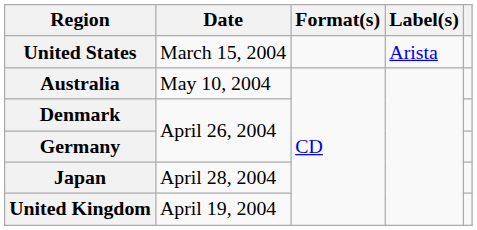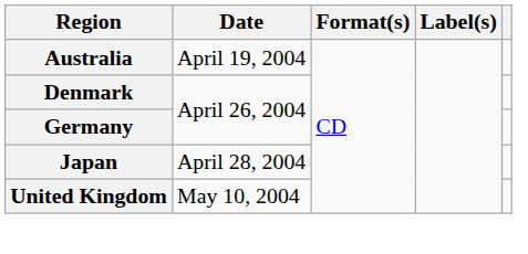- row: United States | March 15, 2004 | Arista
Australia | Date: May 10, 2004 -> April 19, 2004
United Kingdom | Date: April 19, 2004 -> May 10, 2004
